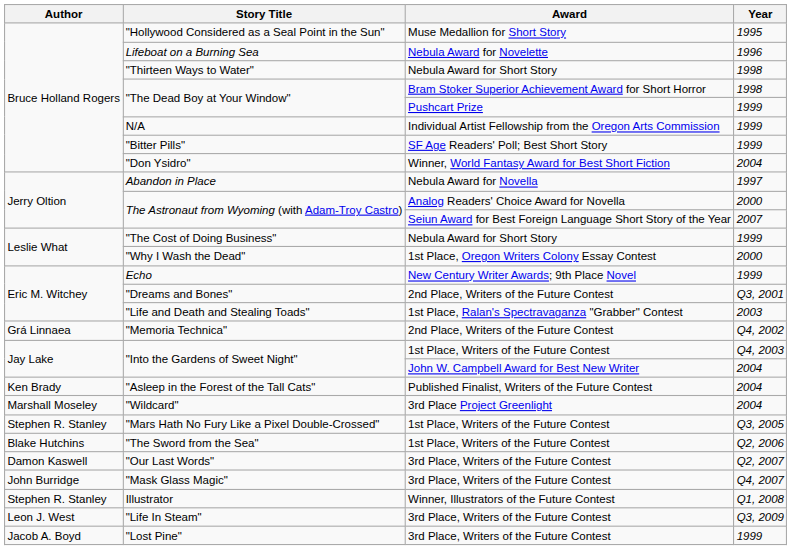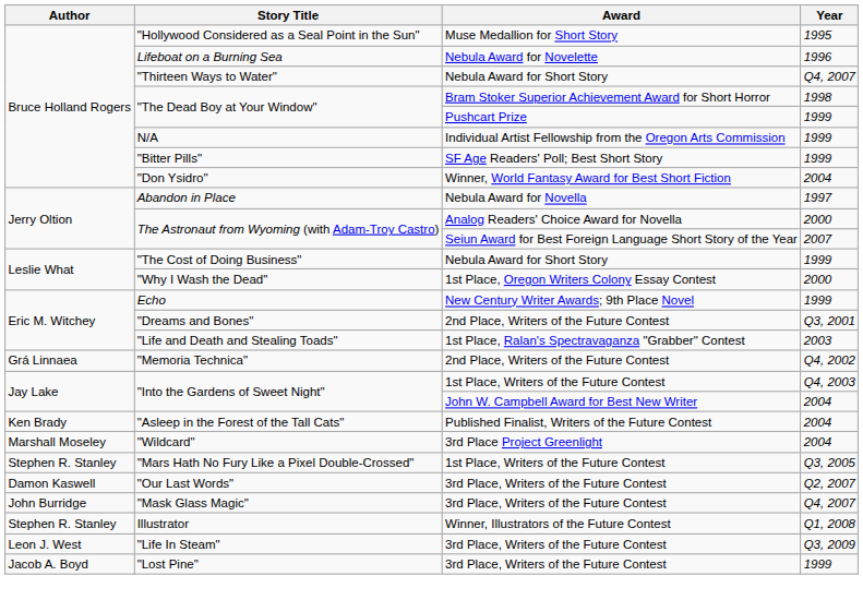"Thirteen Ways to Water" | Year: 1998 -> Q4, 2007
- row: Blake Hutchins | "The Sword from the Sea" | 1st Place, Writers of the Future Contest | Q2, 2006
